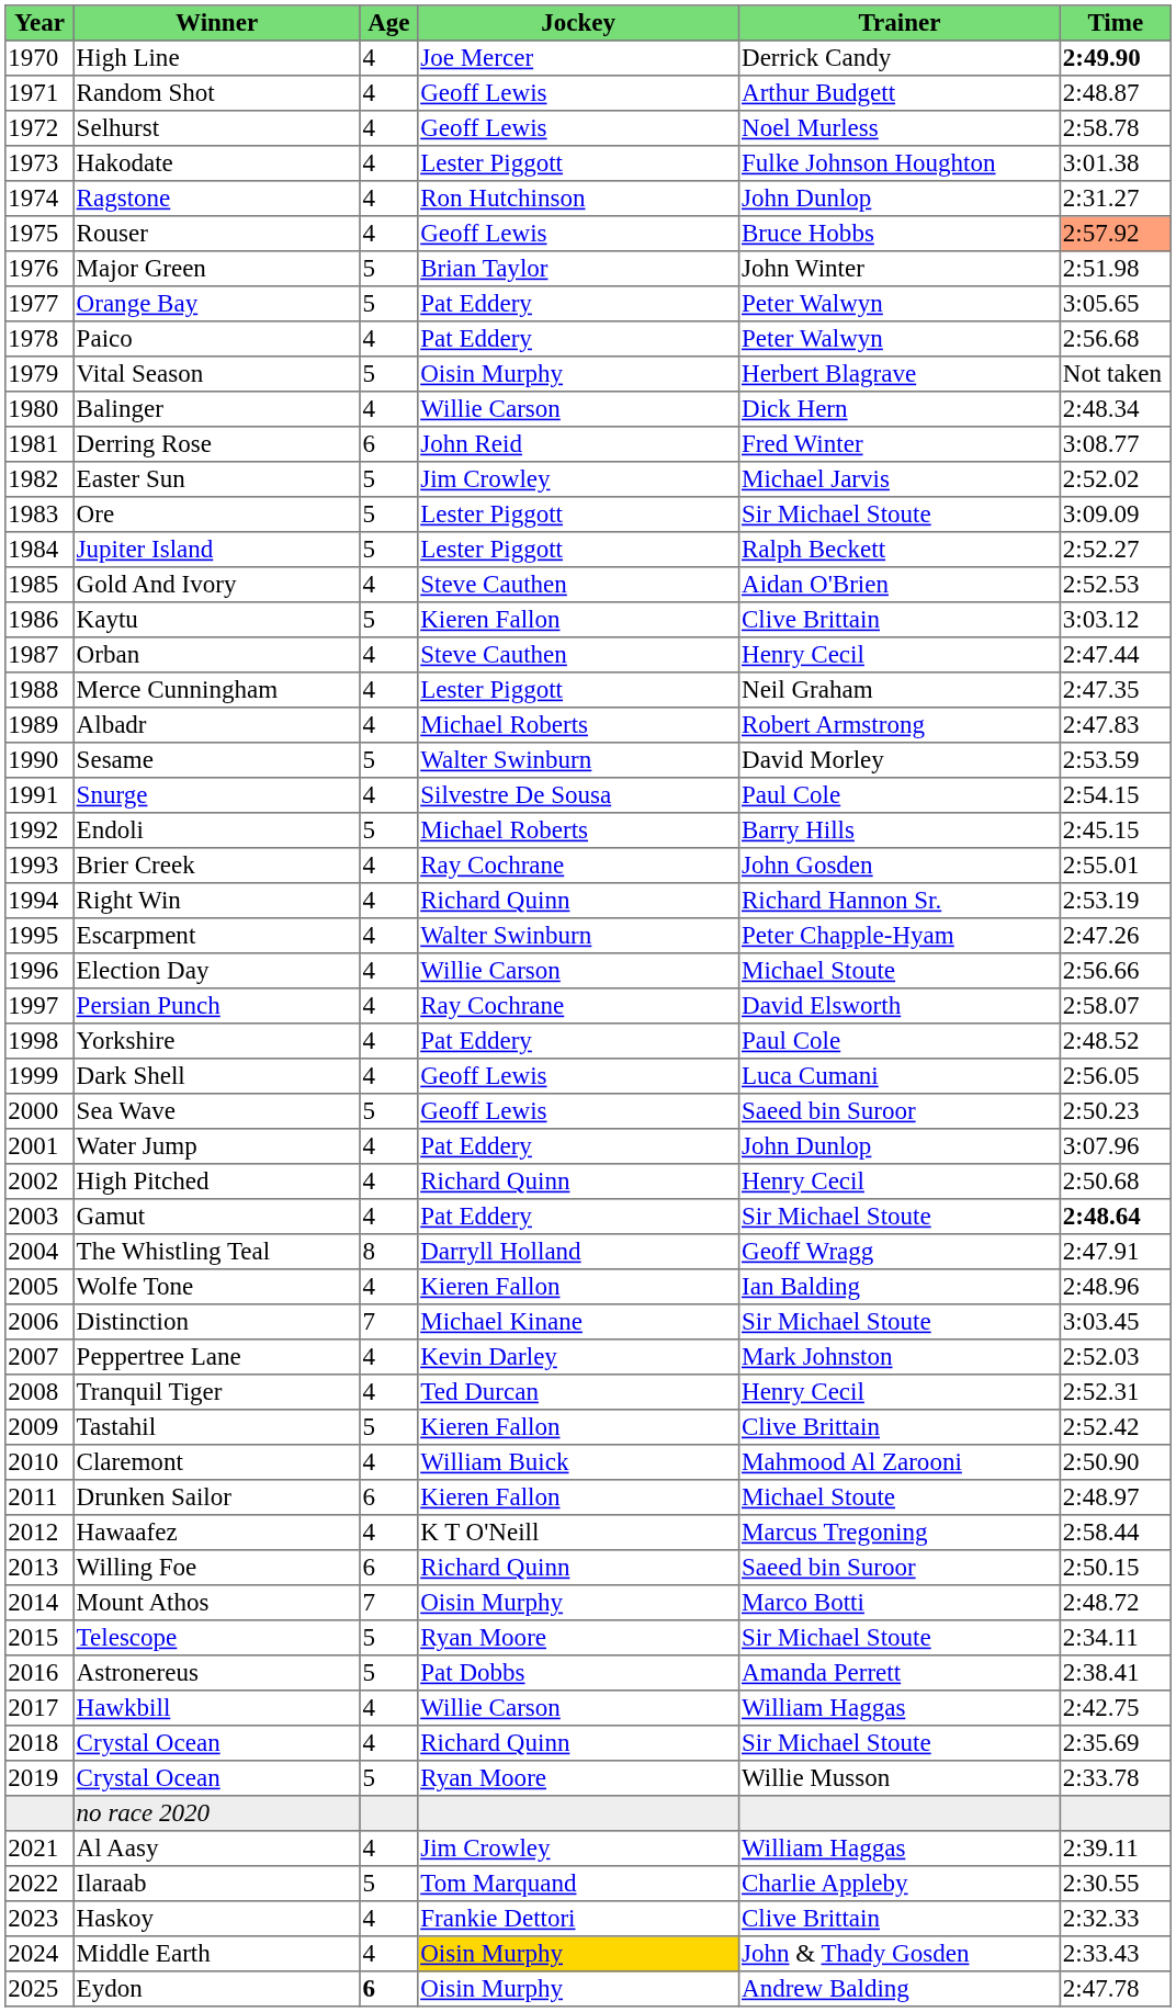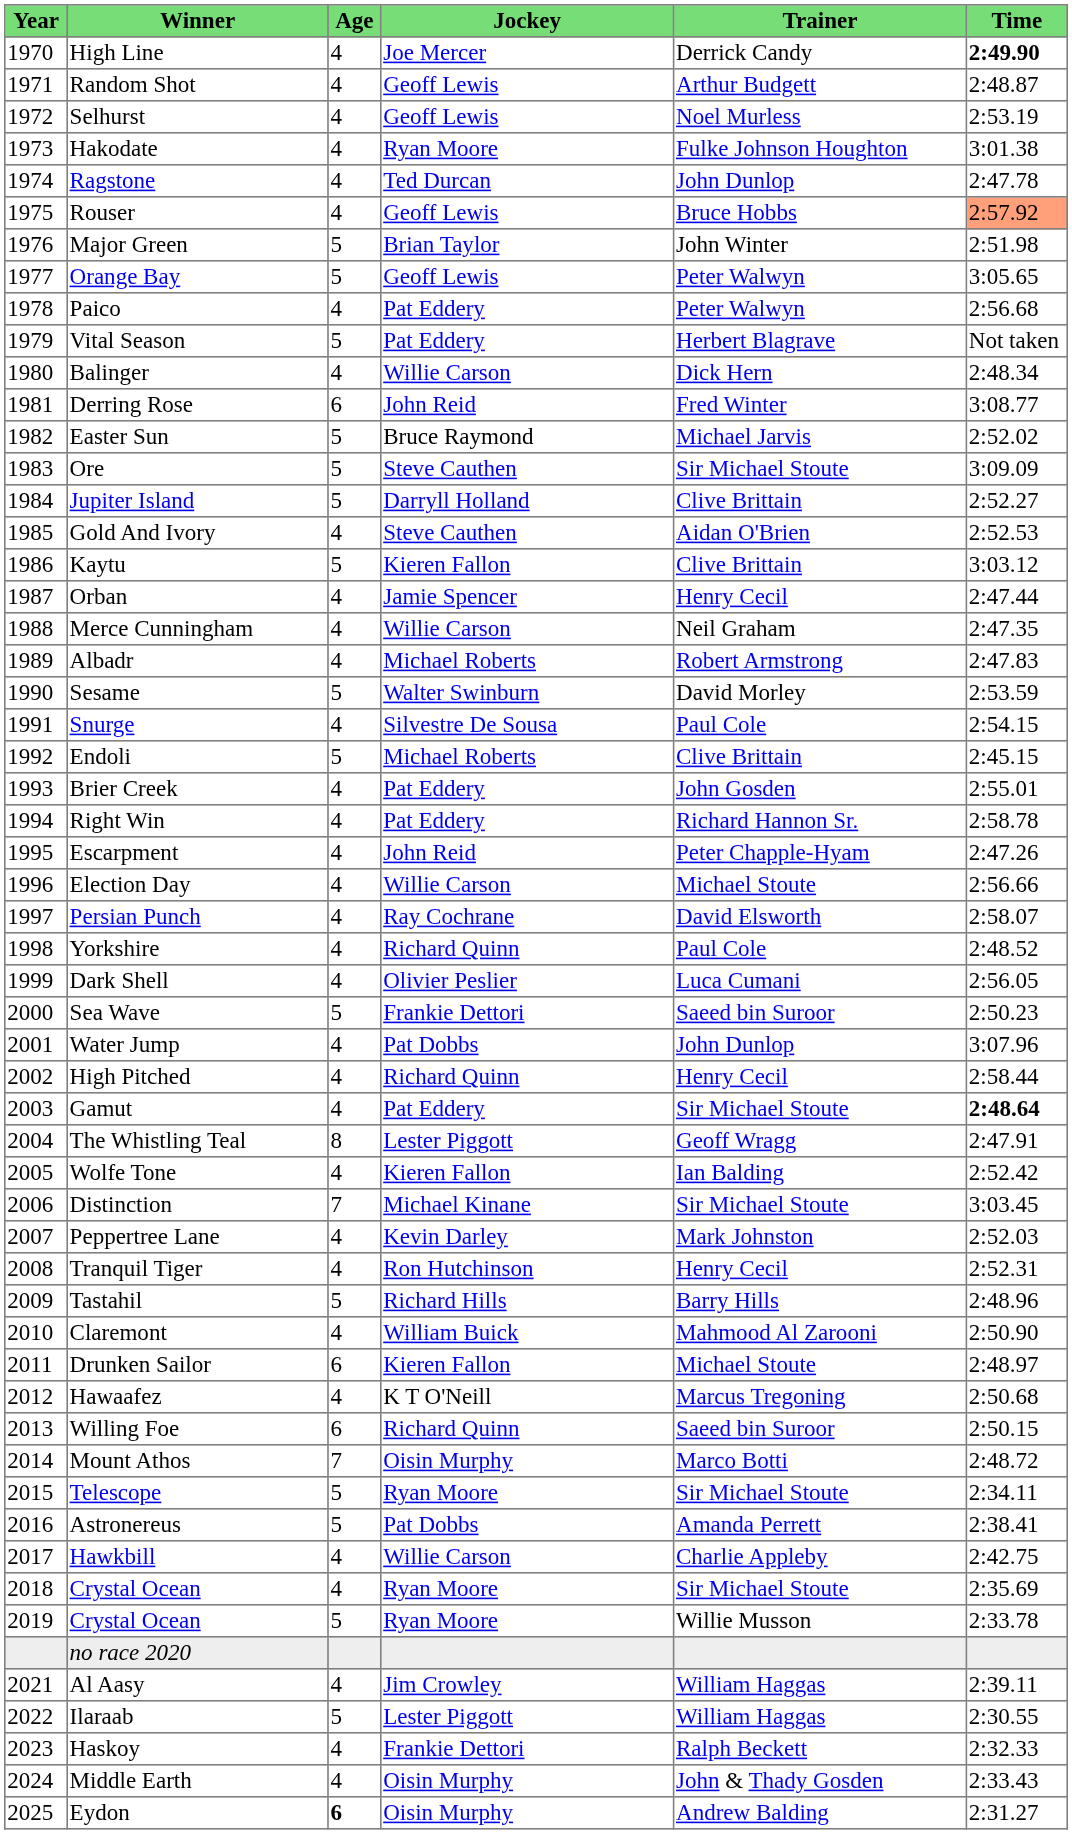Selhurst | Time: 2:58.78 -> 2:53.19
Hakodate | Jockey: Lester Piggott -> Ryan Moore
Ragstone | Jockey: Ron Hutchinson -> Ted Durcan
Ragstone | Time: 2:31.27 -> 2:47.78
Orange Bay | Jockey: Pat Eddery -> Geoff Lewis
Vital Season | Jockey: Oisin Murphy -> Pat Eddery
Easter Sun | Jockey: Jim Crowley -> Bruce Raymond
Ore | Jockey: Lester Piggott -> Steve Cauthen
Jupiter Island | Jockey: Lester Piggott -> Darryll Holland
Jupiter Island | Trainer: Ralph Beckett -> Clive Brittain
Orban | Jockey: Steve Cauthen -> Jamie Spencer
Merce Cunningham | Jockey: Lester Piggott -> Willie Carson
Endoli | Trainer: Barry Hills -> Clive Brittain
Brier Creek | Jockey: Ray Cochrane -> Pat Eddery
Right Win | Jockey: Richard Quinn -> Pat Eddery
Right Win | Time: 2:53.19 -> 2:58.78
Escarpment | Jockey: Walter Swinburn -> John Reid
Yorkshire | Jockey: Pat Eddery -> Richard Quinn
Dark Shell | Jockey: Geoff Lewis -> Olivier Peslier
Sea Wave | Jockey: Geoff Lewis -> Frankie Dettori
Water Jump | Jockey: Pat Eddery -> Pat Dobbs
High Pitched | Time: 2:50.68 -> 2:58.44
The Whistling Teal | Jockey: Darryll Holland -> Lester Piggott
Wolfe Tone | Time: 2:48.96 -> 2:52.42
Tranquil Tiger | Jockey: Ted Durcan -> Ron Hutchinson
Tastahil | Jockey: Kieren Fallon -> Richard Hills
Tastahil | Trainer: Clive Brittain -> Barry Hills
Tastahil | Time: 2:52.42 -> 2:48.96
Hawaafez | Time: 2:58.44 -> 2:50.68
Hawkbill | Trainer: William Haggas -> Charlie Appleby
2018 / Crystal Ocean | Jockey: Richard Quinn -> Ryan Moore
Ilaraab | Jockey: Tom Marquand -> Lester Piggott
Ilaraab | Trainer: Charlie Appleby -> William Haggas
Haskoy | Trainer: Clive Brittain -> Ralph Beckett
Middle Earth | Jockey: gold background -> no background
Eydon | Time: 2:47.78 -> 2:31.27
